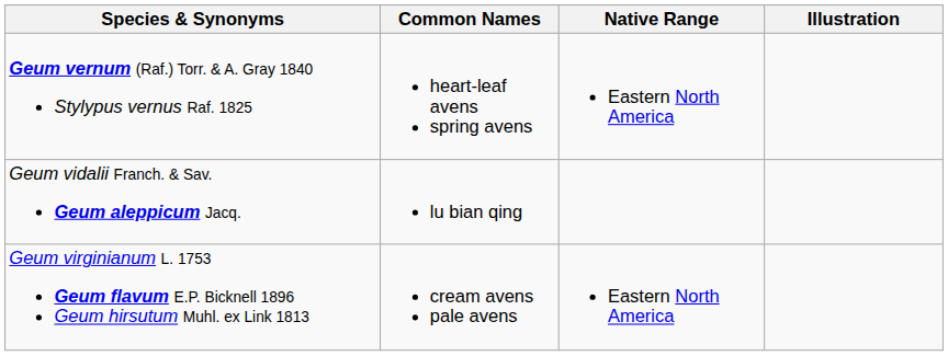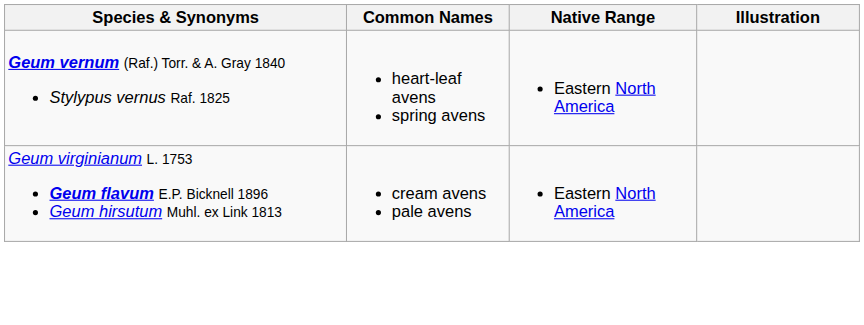- row: Geum vidalii Franch. & Sav. Geum aleppicum Jacq. | lu bian qing
